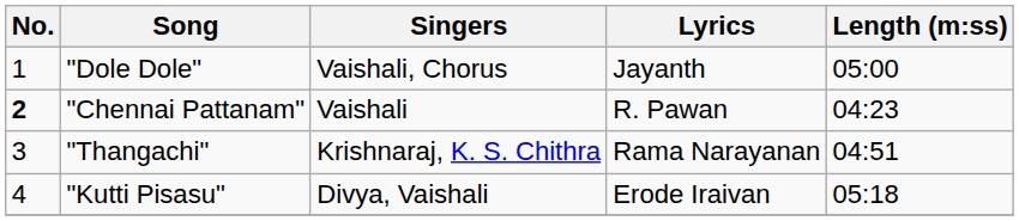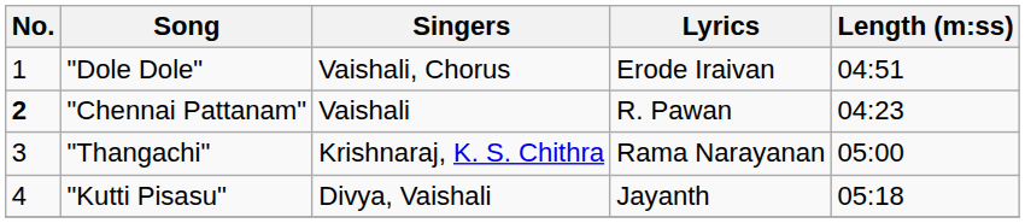"Dole Dole" | Lyrics: Jayanth -> Erode Iraivan
"Dole Dole" | Length (m:ss): 05:00 -> 04:51
"Thangachi" | Length (m:ss): 04:51 -> 05:00
"Kutti Pisasu" | Lyrics: Erode Iraivan -> Jayanth
